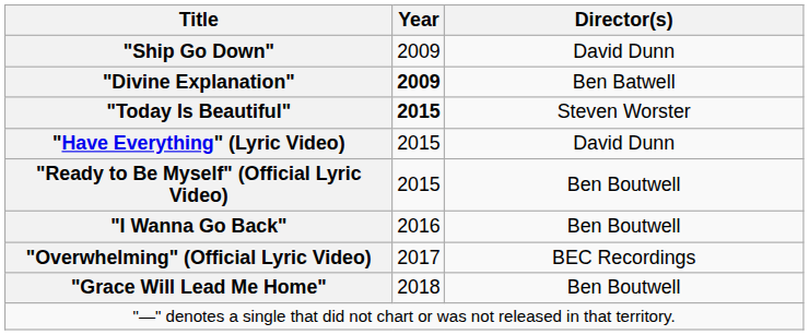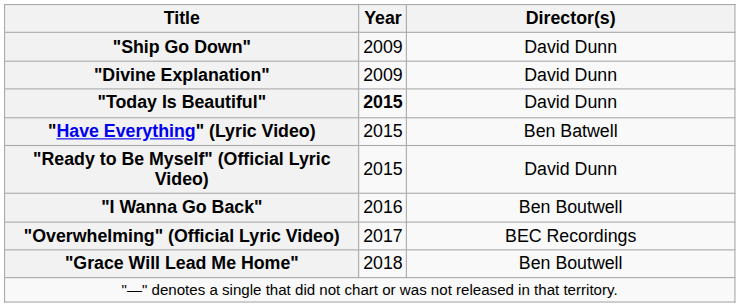"Divine Explanation" | Year: bold -> normal
"Divine Explanation" | Director(s): Ben Batwell -> David Dunn
"Today Is Beautiful" | Director(s): Steven Worster -> David Dunn
"Have Everything" (Lyric Video) | Director(s): David Dunn -> Ben Batwell
"Ready to Be Myself" (Official Lyric Video) | Director(s): Ben Boutwell -> David Dunn
